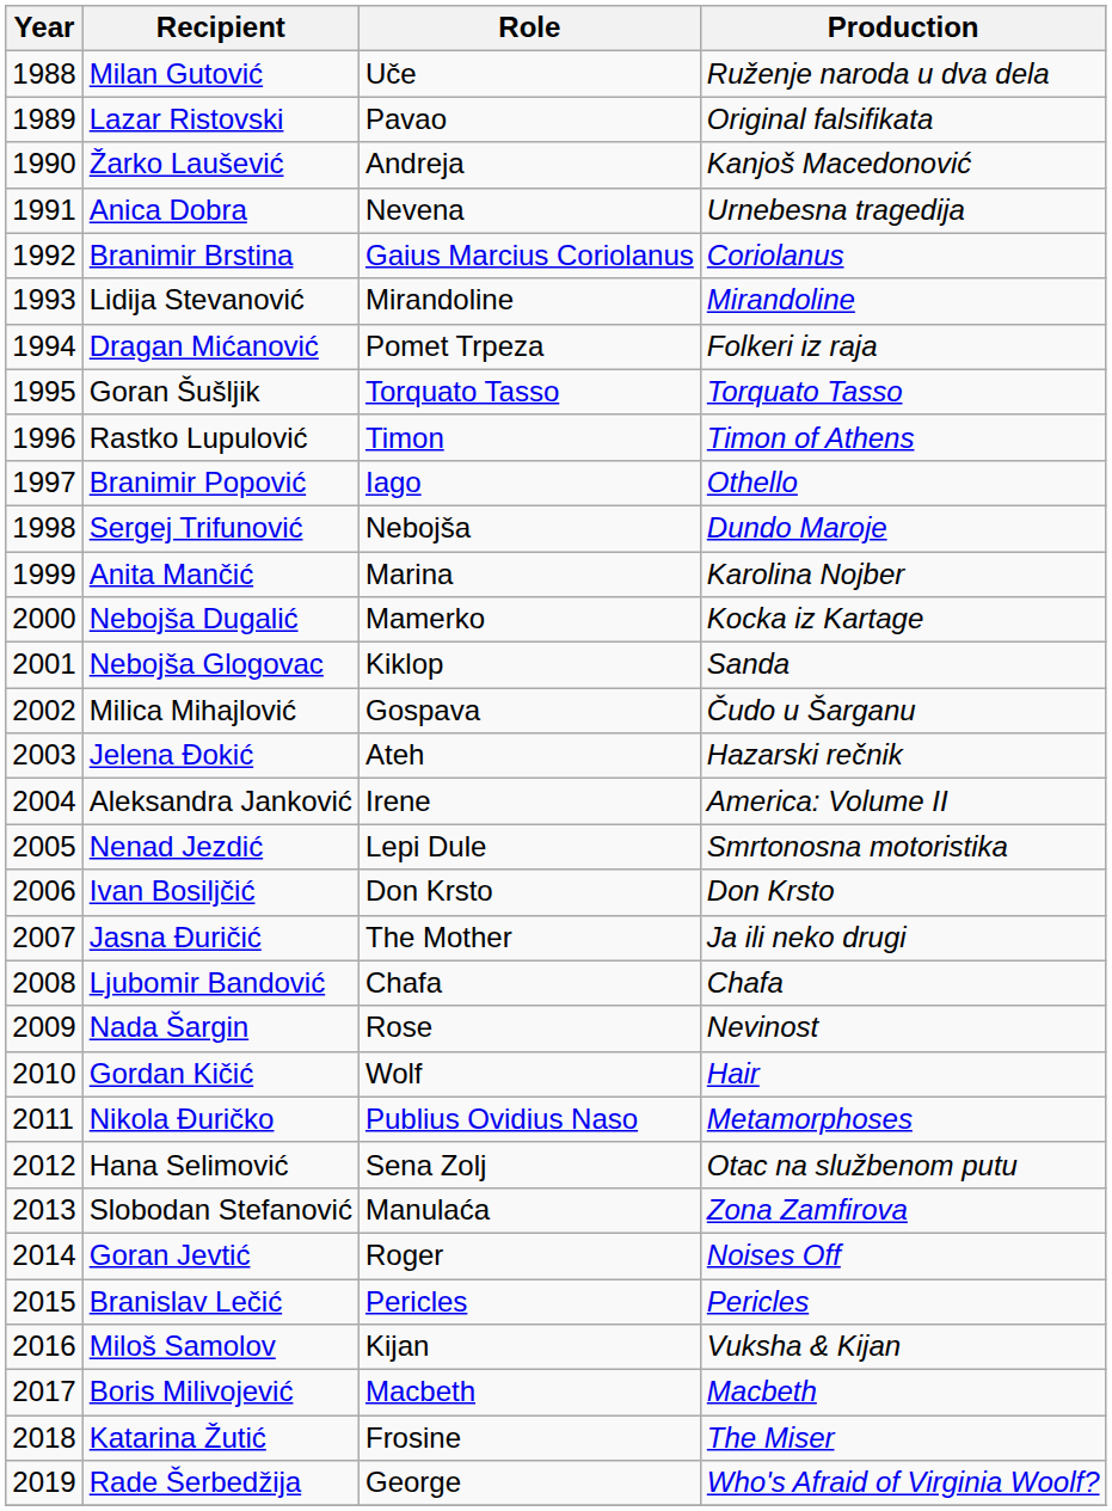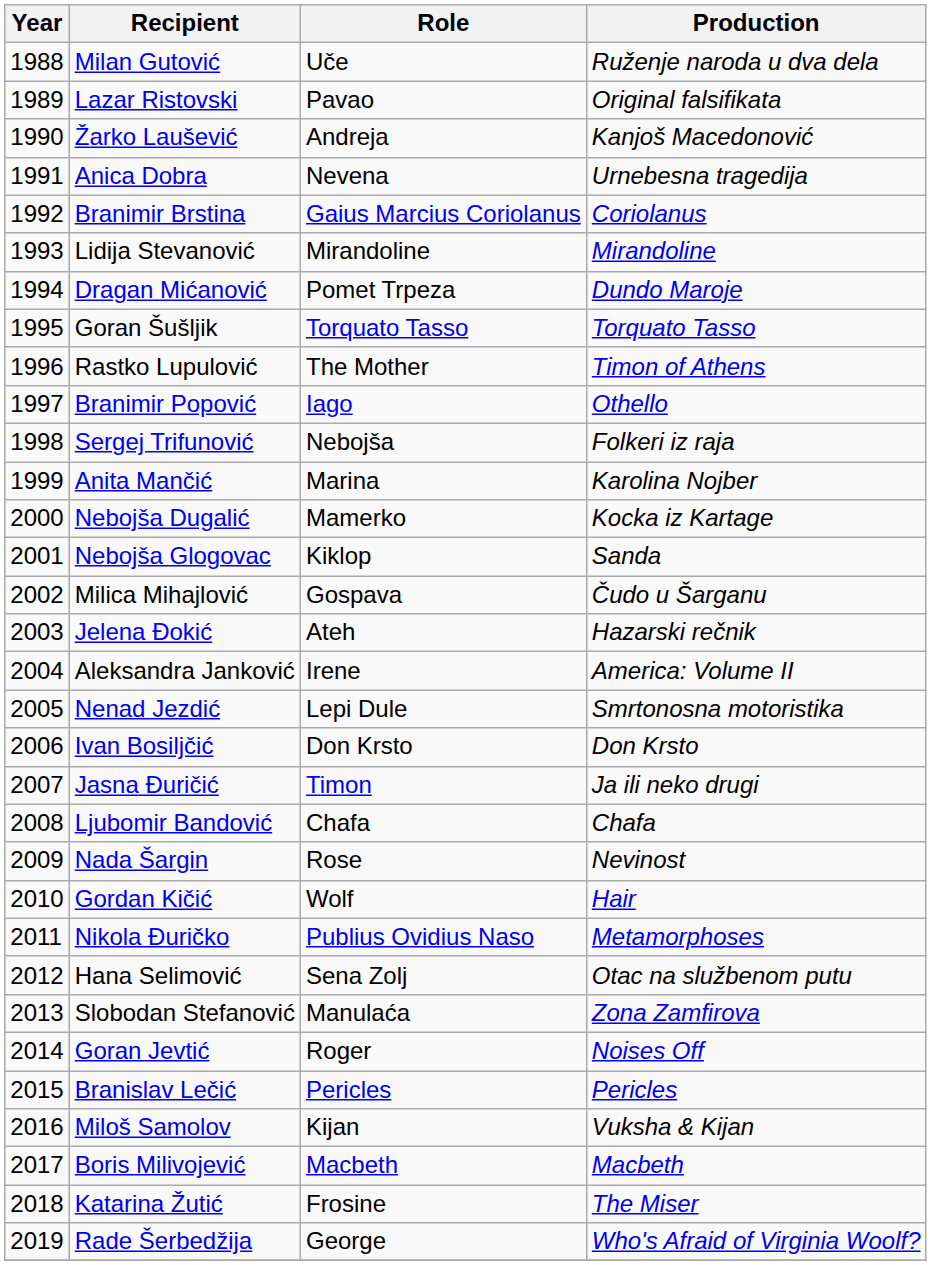Dragan Mićanović | Production: Folkeri iz raja -> Dundo Maroje
Rastko Lupulović | Role: Timon -> The Mother
Sergej Trifunović | Production: Dundo Maroje -> Folkeri iz raja
Jasna Đuričić | Role: The Mother -> Timon
